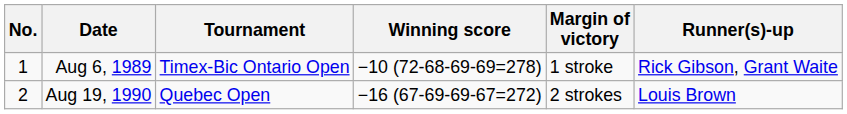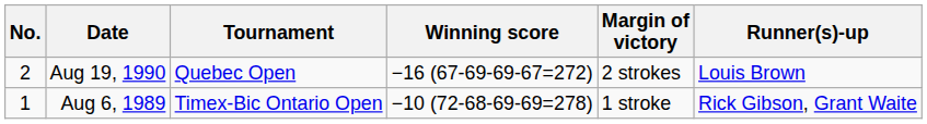rows swapped: Aug 6, 1989 <-> Aug 19, 1990
